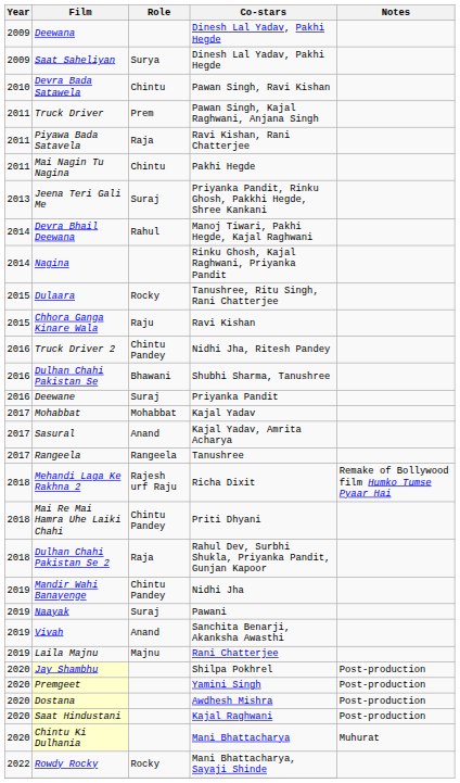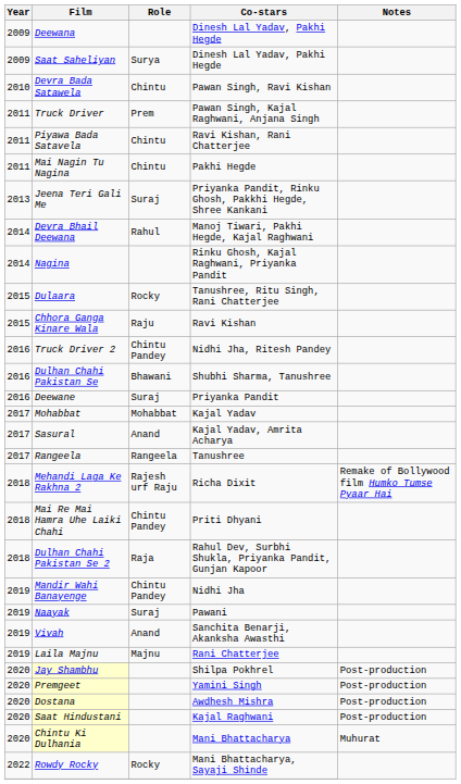Piyawa Bada Satavela | Role: Raja -> Chintu
